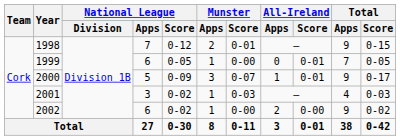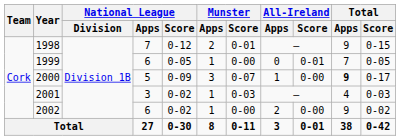2000 | All-Ireland / Score: 0-01 -> 0-00
2000 | Total / Apps: normal -> bold
